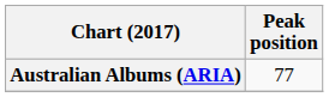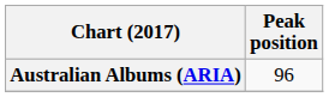Australian Albums (ARIA) | Peak position: 77 -> 96
